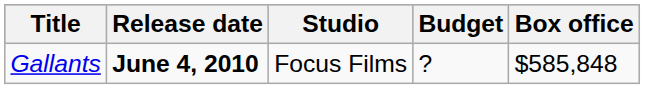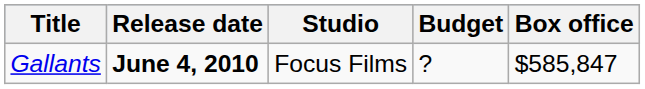Gallants | Box office: $585,848 -> $585,847
